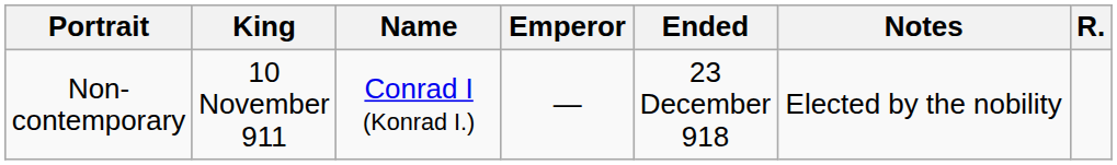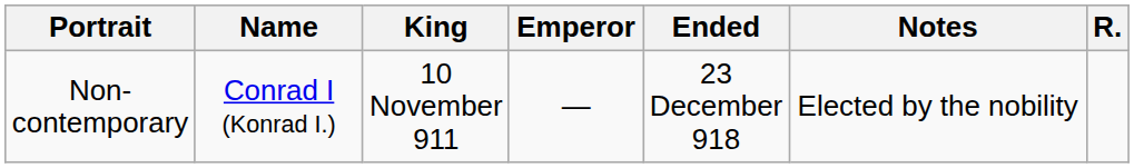columns swapped: Name <-> King
